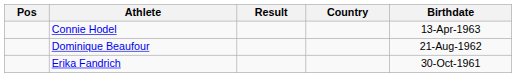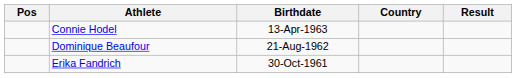columns swapped: Birthdate <-> Result
